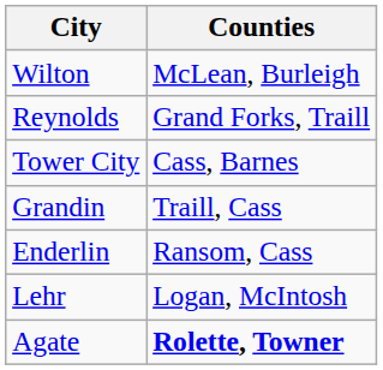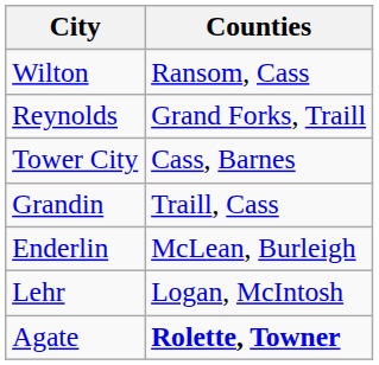Wilton | Counties: McLean, Burleigh -> Ransom, Cass
Enderlin | Counties: Ransom, Cass -> McLean, Burleigh
